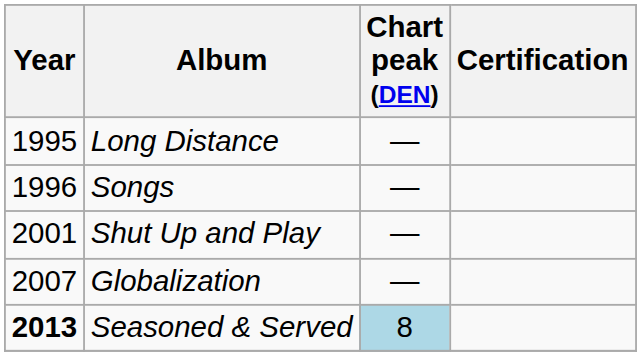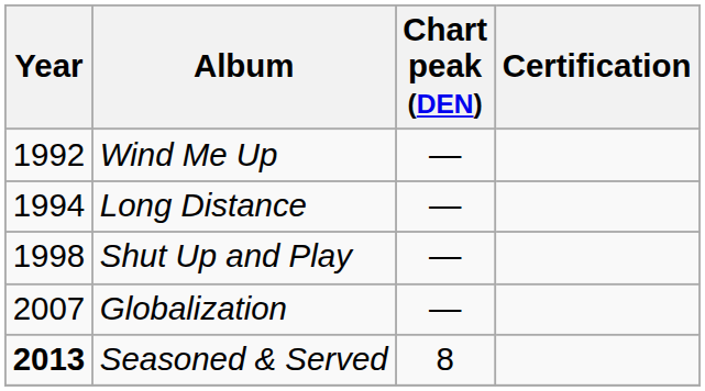+ row: 1992 | Wind Me Up | —
Long Distance | Year: 1995 -> 1994
- row: 1996 | Songs | —
Shut Up and Play | Year: 2001 -> 1998
Seasoned & Served | Chart peak (DEN): lightblue background -> no background
